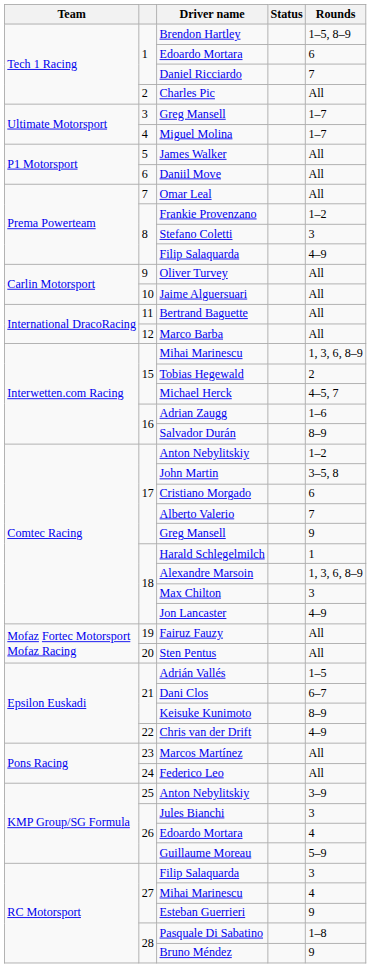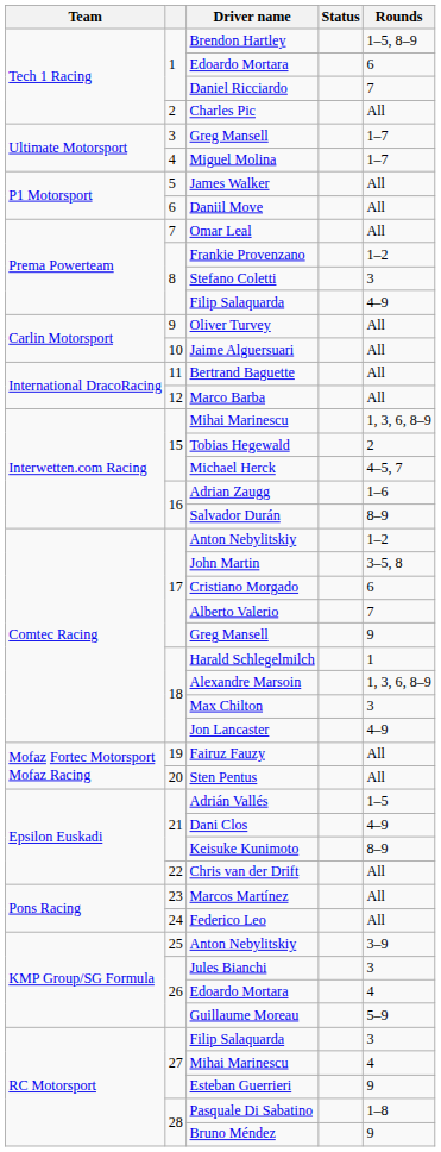Dani Clos | Rounds: 6–7 -> 4–9
Chris van der Drift | Rounds: 4–9 -> All
